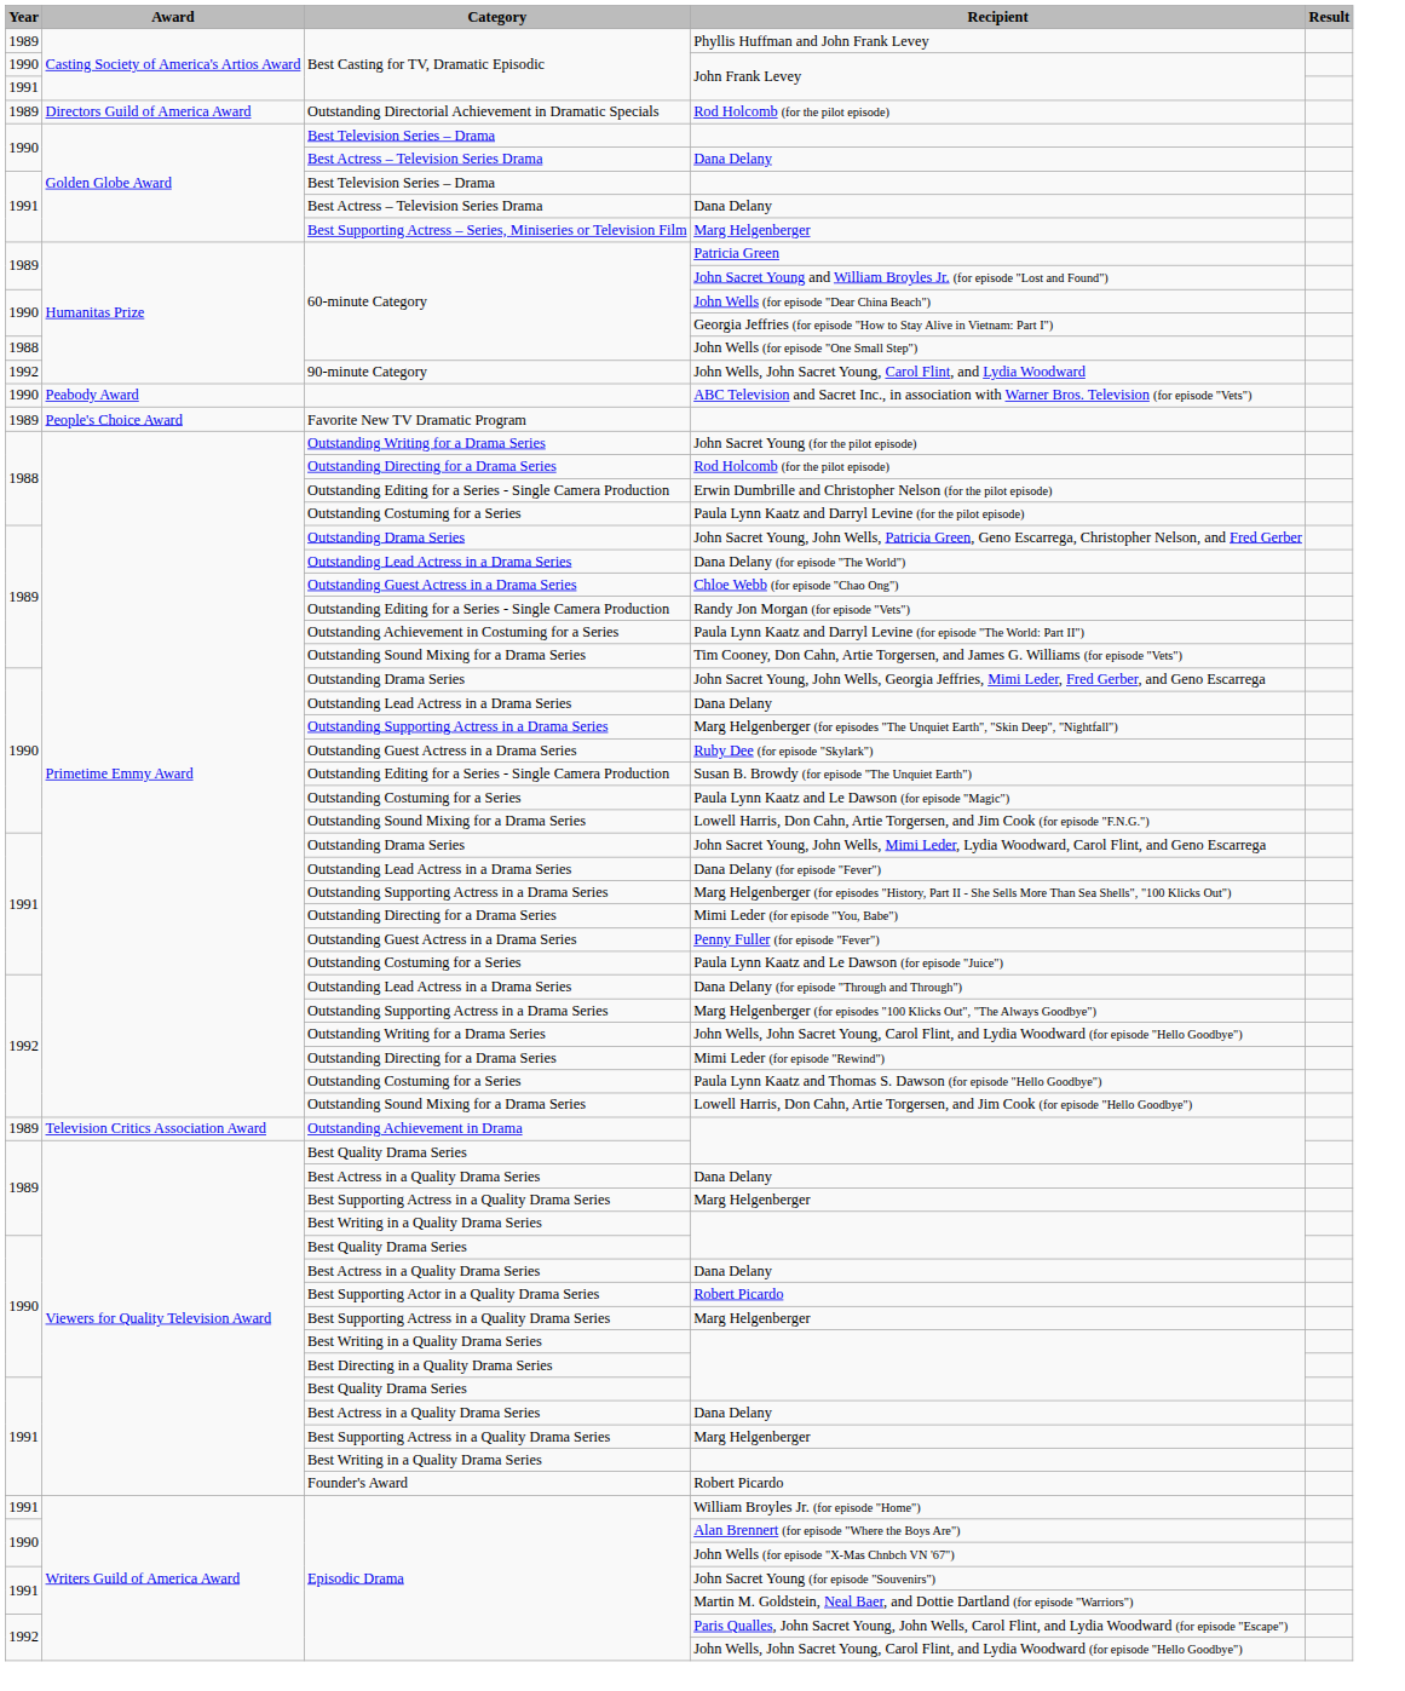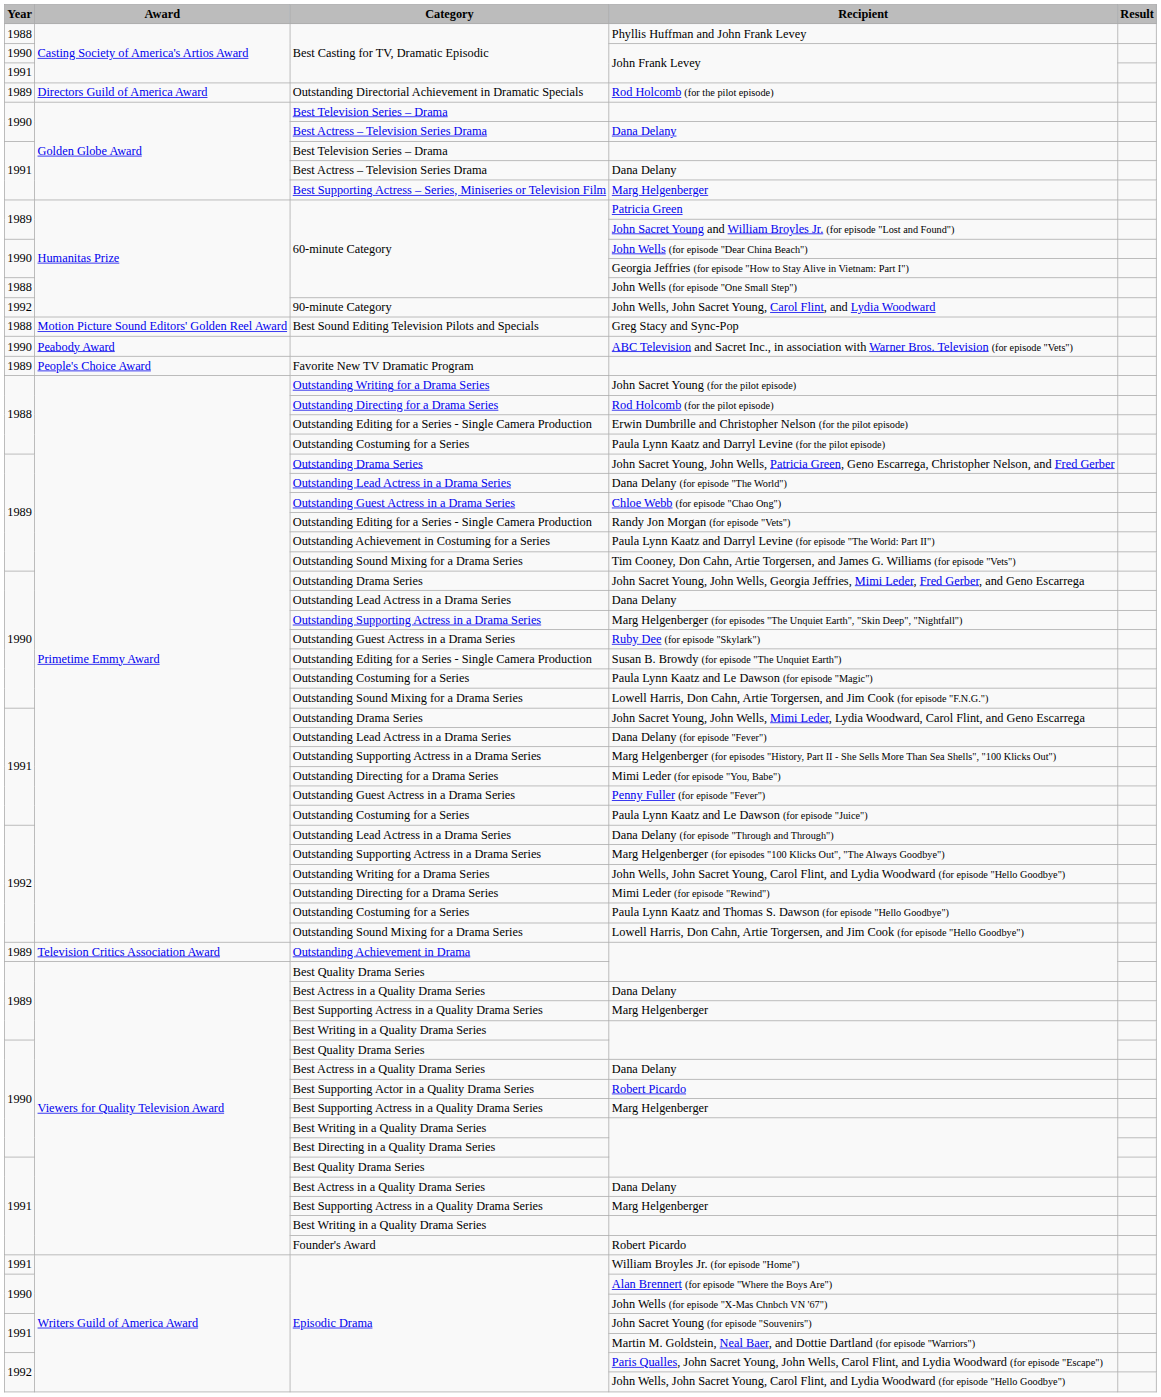Phyllis Huffman and John Frank Levey | Year: 1989 -> 1988
+ row: 1988 | Motion Picture Sound Editors' Golden Reel Award | Best Sound Editing Television Pilots and Specials | Greg Stacy and Sync-Pop
